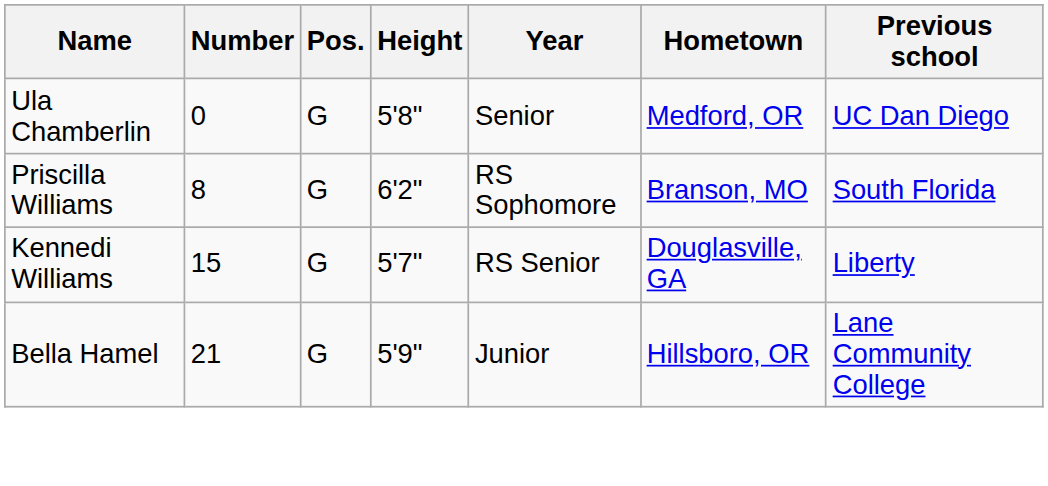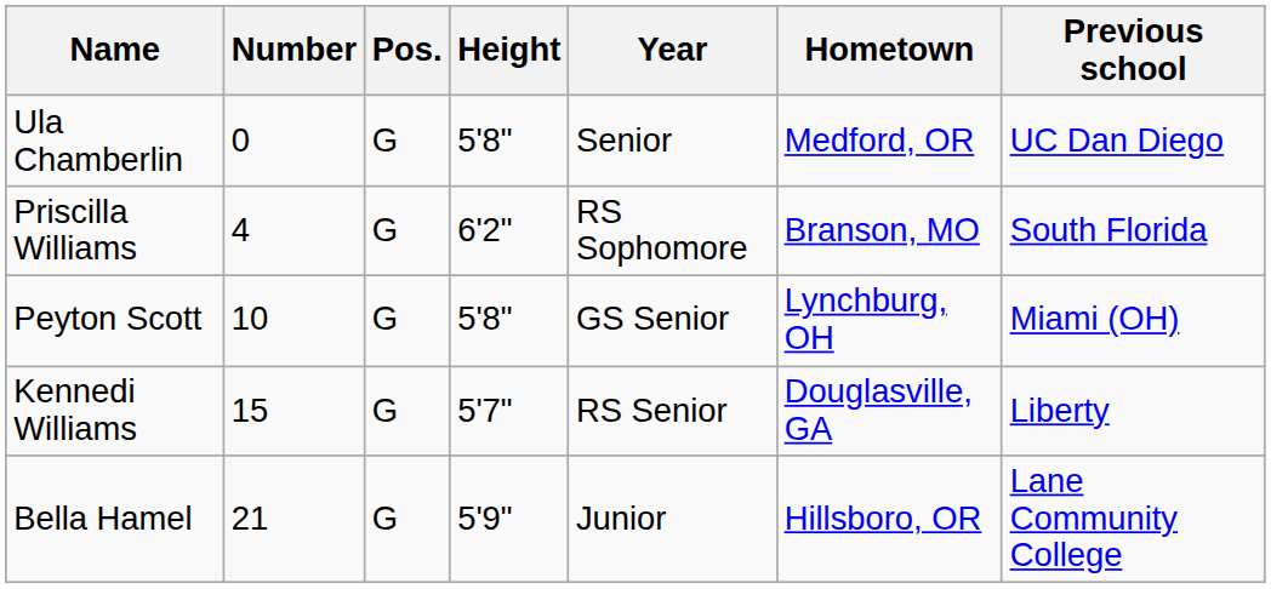Priscilla Williams | Number: 8 -> 4
+ row: Peyton Scott | 10 | G | 5'8" | GS Senior | Lynchburg, OH | Miami (OH)
